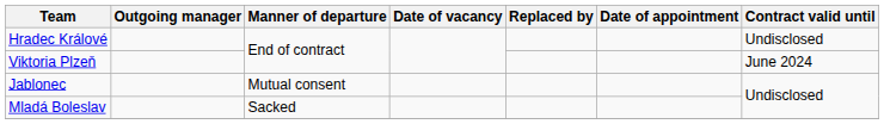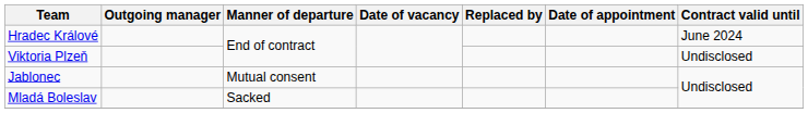Hradec Králové | Contract valid until: Undisclosed -> June 2024
Viktoria Plzeň | Contract valid until: June 2024 -> Undisclosed
